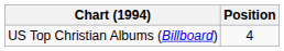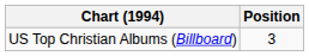US Top Christian Albums (Billboard) | Position: 4 -> 3
